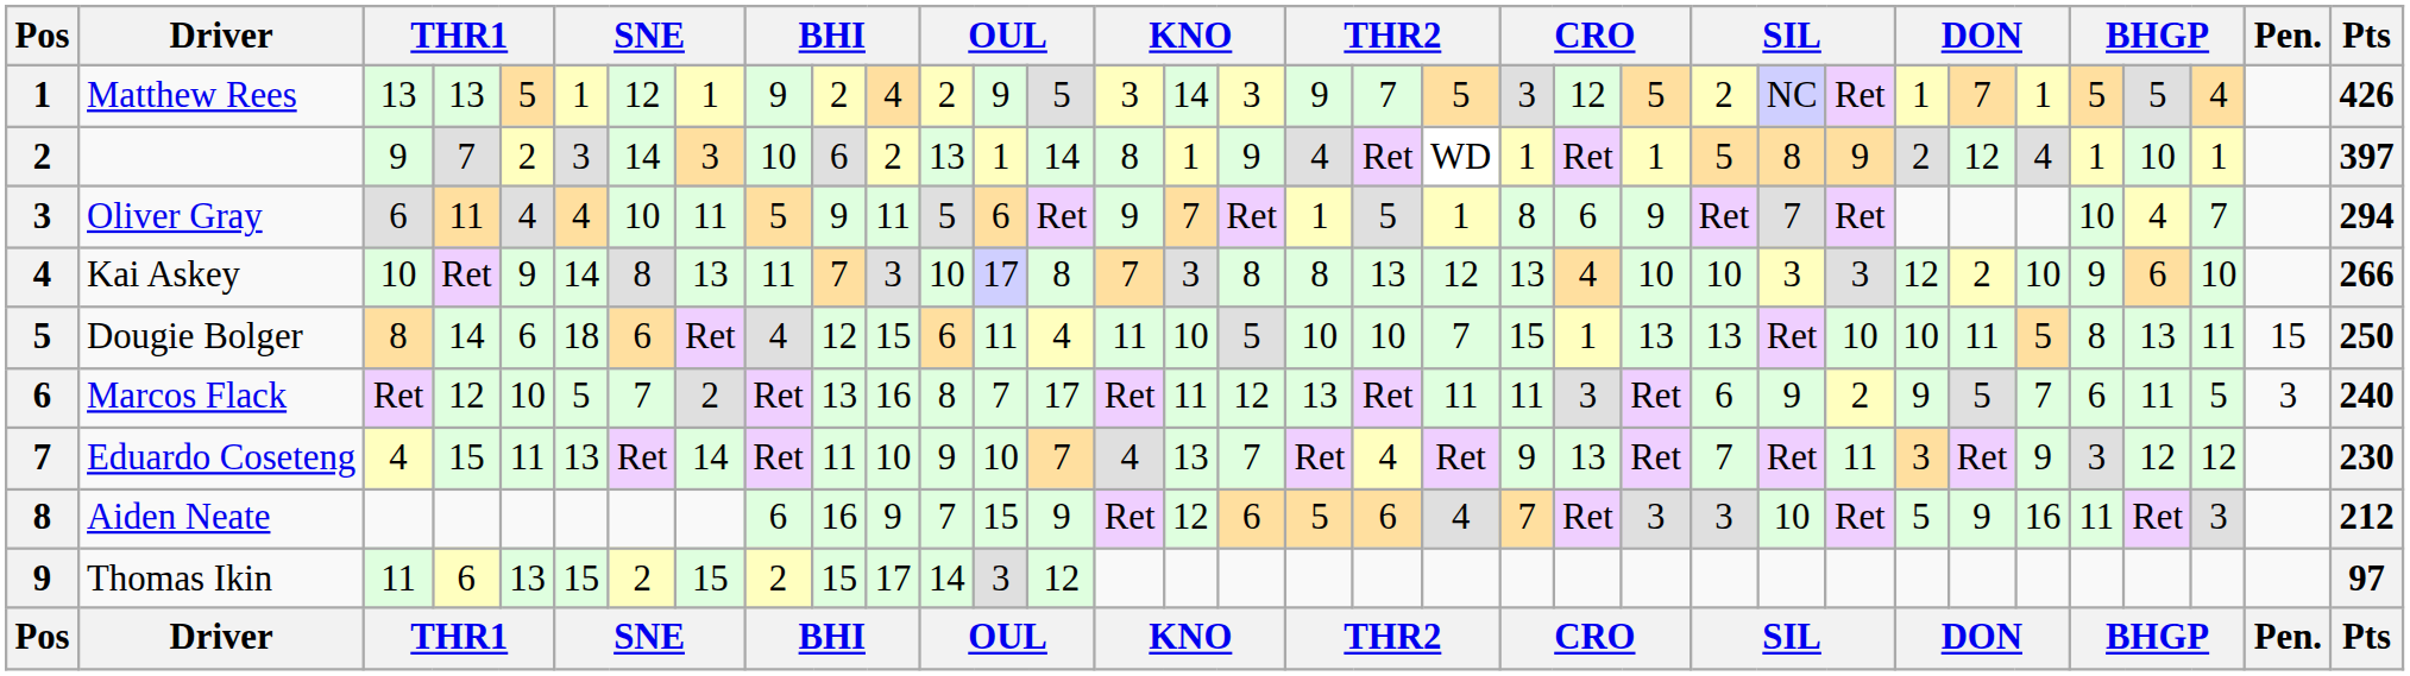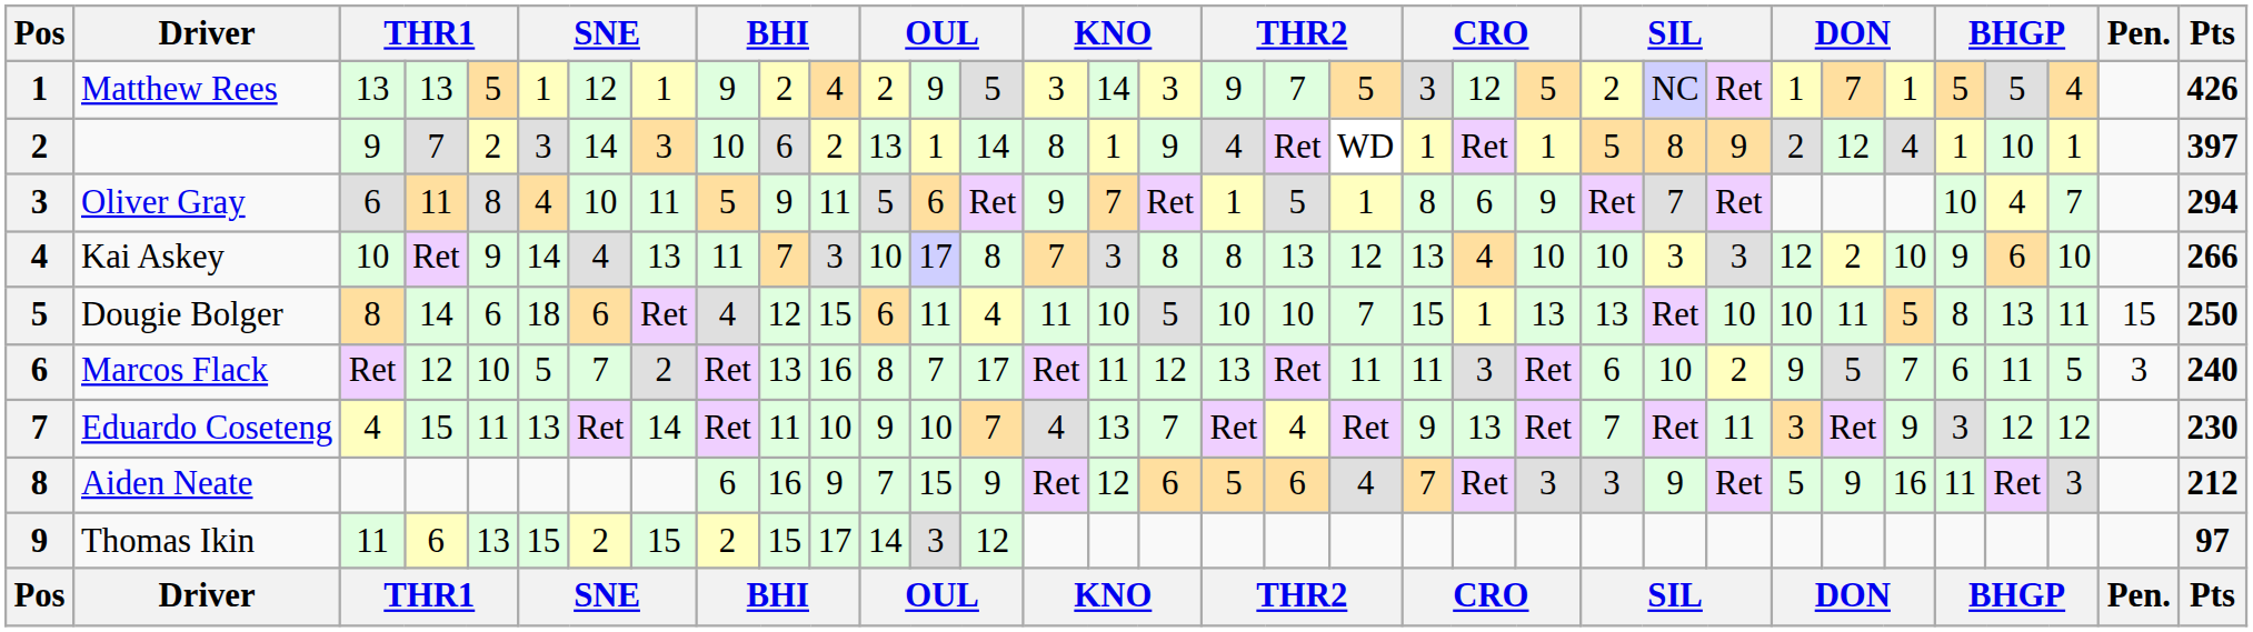Oliver Gray | column 5: 4 -> 8
Kai Askey | column 7: 8 -> 4
Marcos Flack | column 25: 9 -> 10
Aiden Neate | column 25: 10 -> 9
